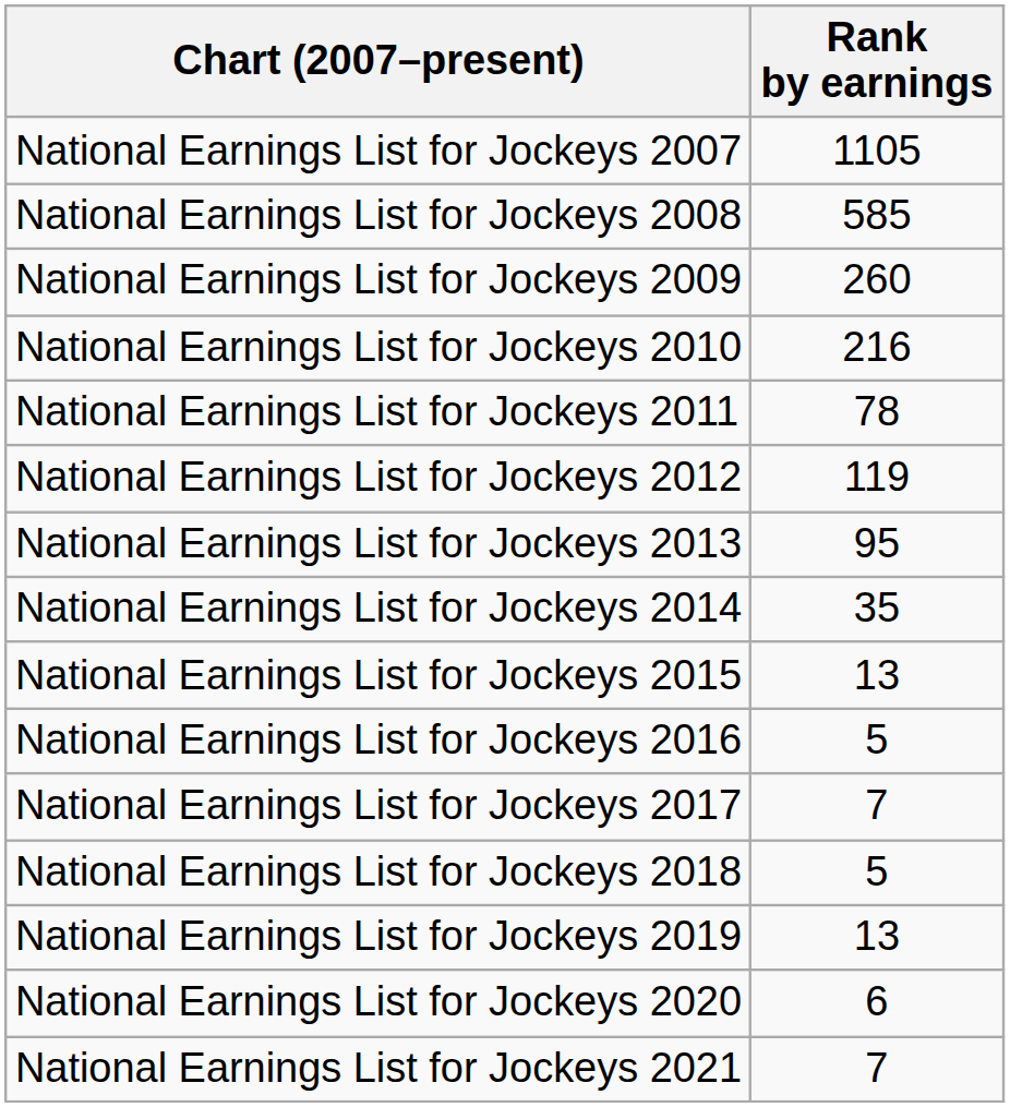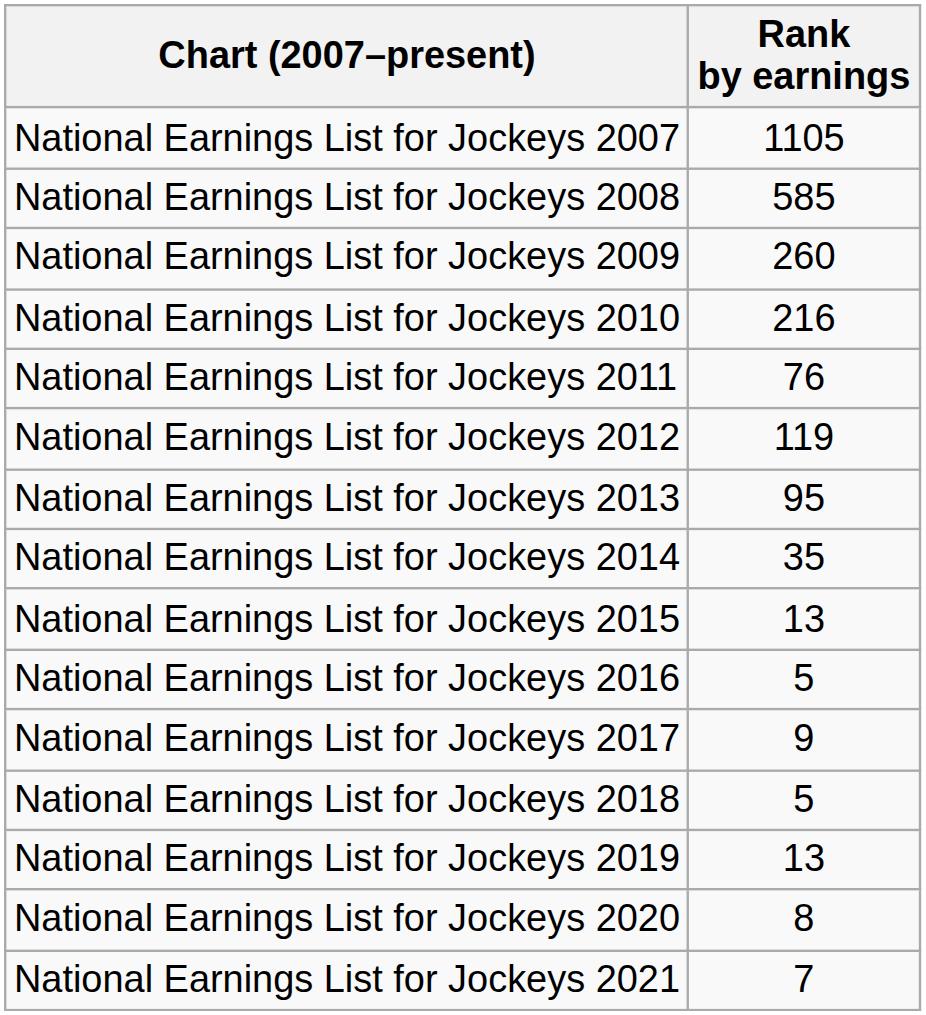National Earnings List for Jockeys 2011 | Rank by earnings: 78 -> 76
National Earnings List for Jockeys 2017 | Rank by earnings: 7 -> 9
National Earnings List for Jockeys 2020 | Rank by earnings: 6 -> 8
